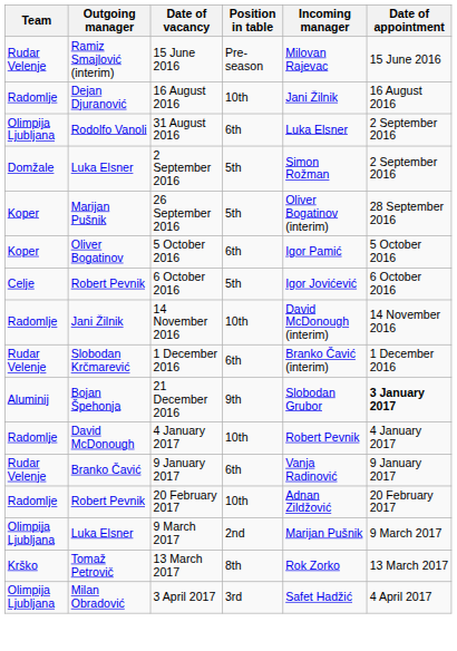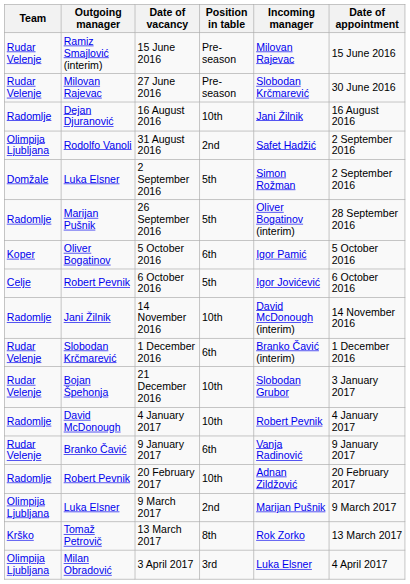+ row: Rudar Velenje | Milovan Rajevac | 27 June 2016 | Pre-season | Slobodan Krčmarević | 30 June 2016
31 August 2016 | Position in table: 6th -> 2nd
31 August 2016 | Incoming manager: Luka Elsner -> Safet Hadžić
26 September 2016 | Team: Koper -> Radomlje
21 December 2016 | Team: Aluminij -> Rudar Velenje
21 December 2016 | Position in table: 9th -> 10th
21 December 2016 | Date of appointment: bold -> normal
3 April 2017 | Incoming manager: Safet Hadžić -> Luka Elsner
